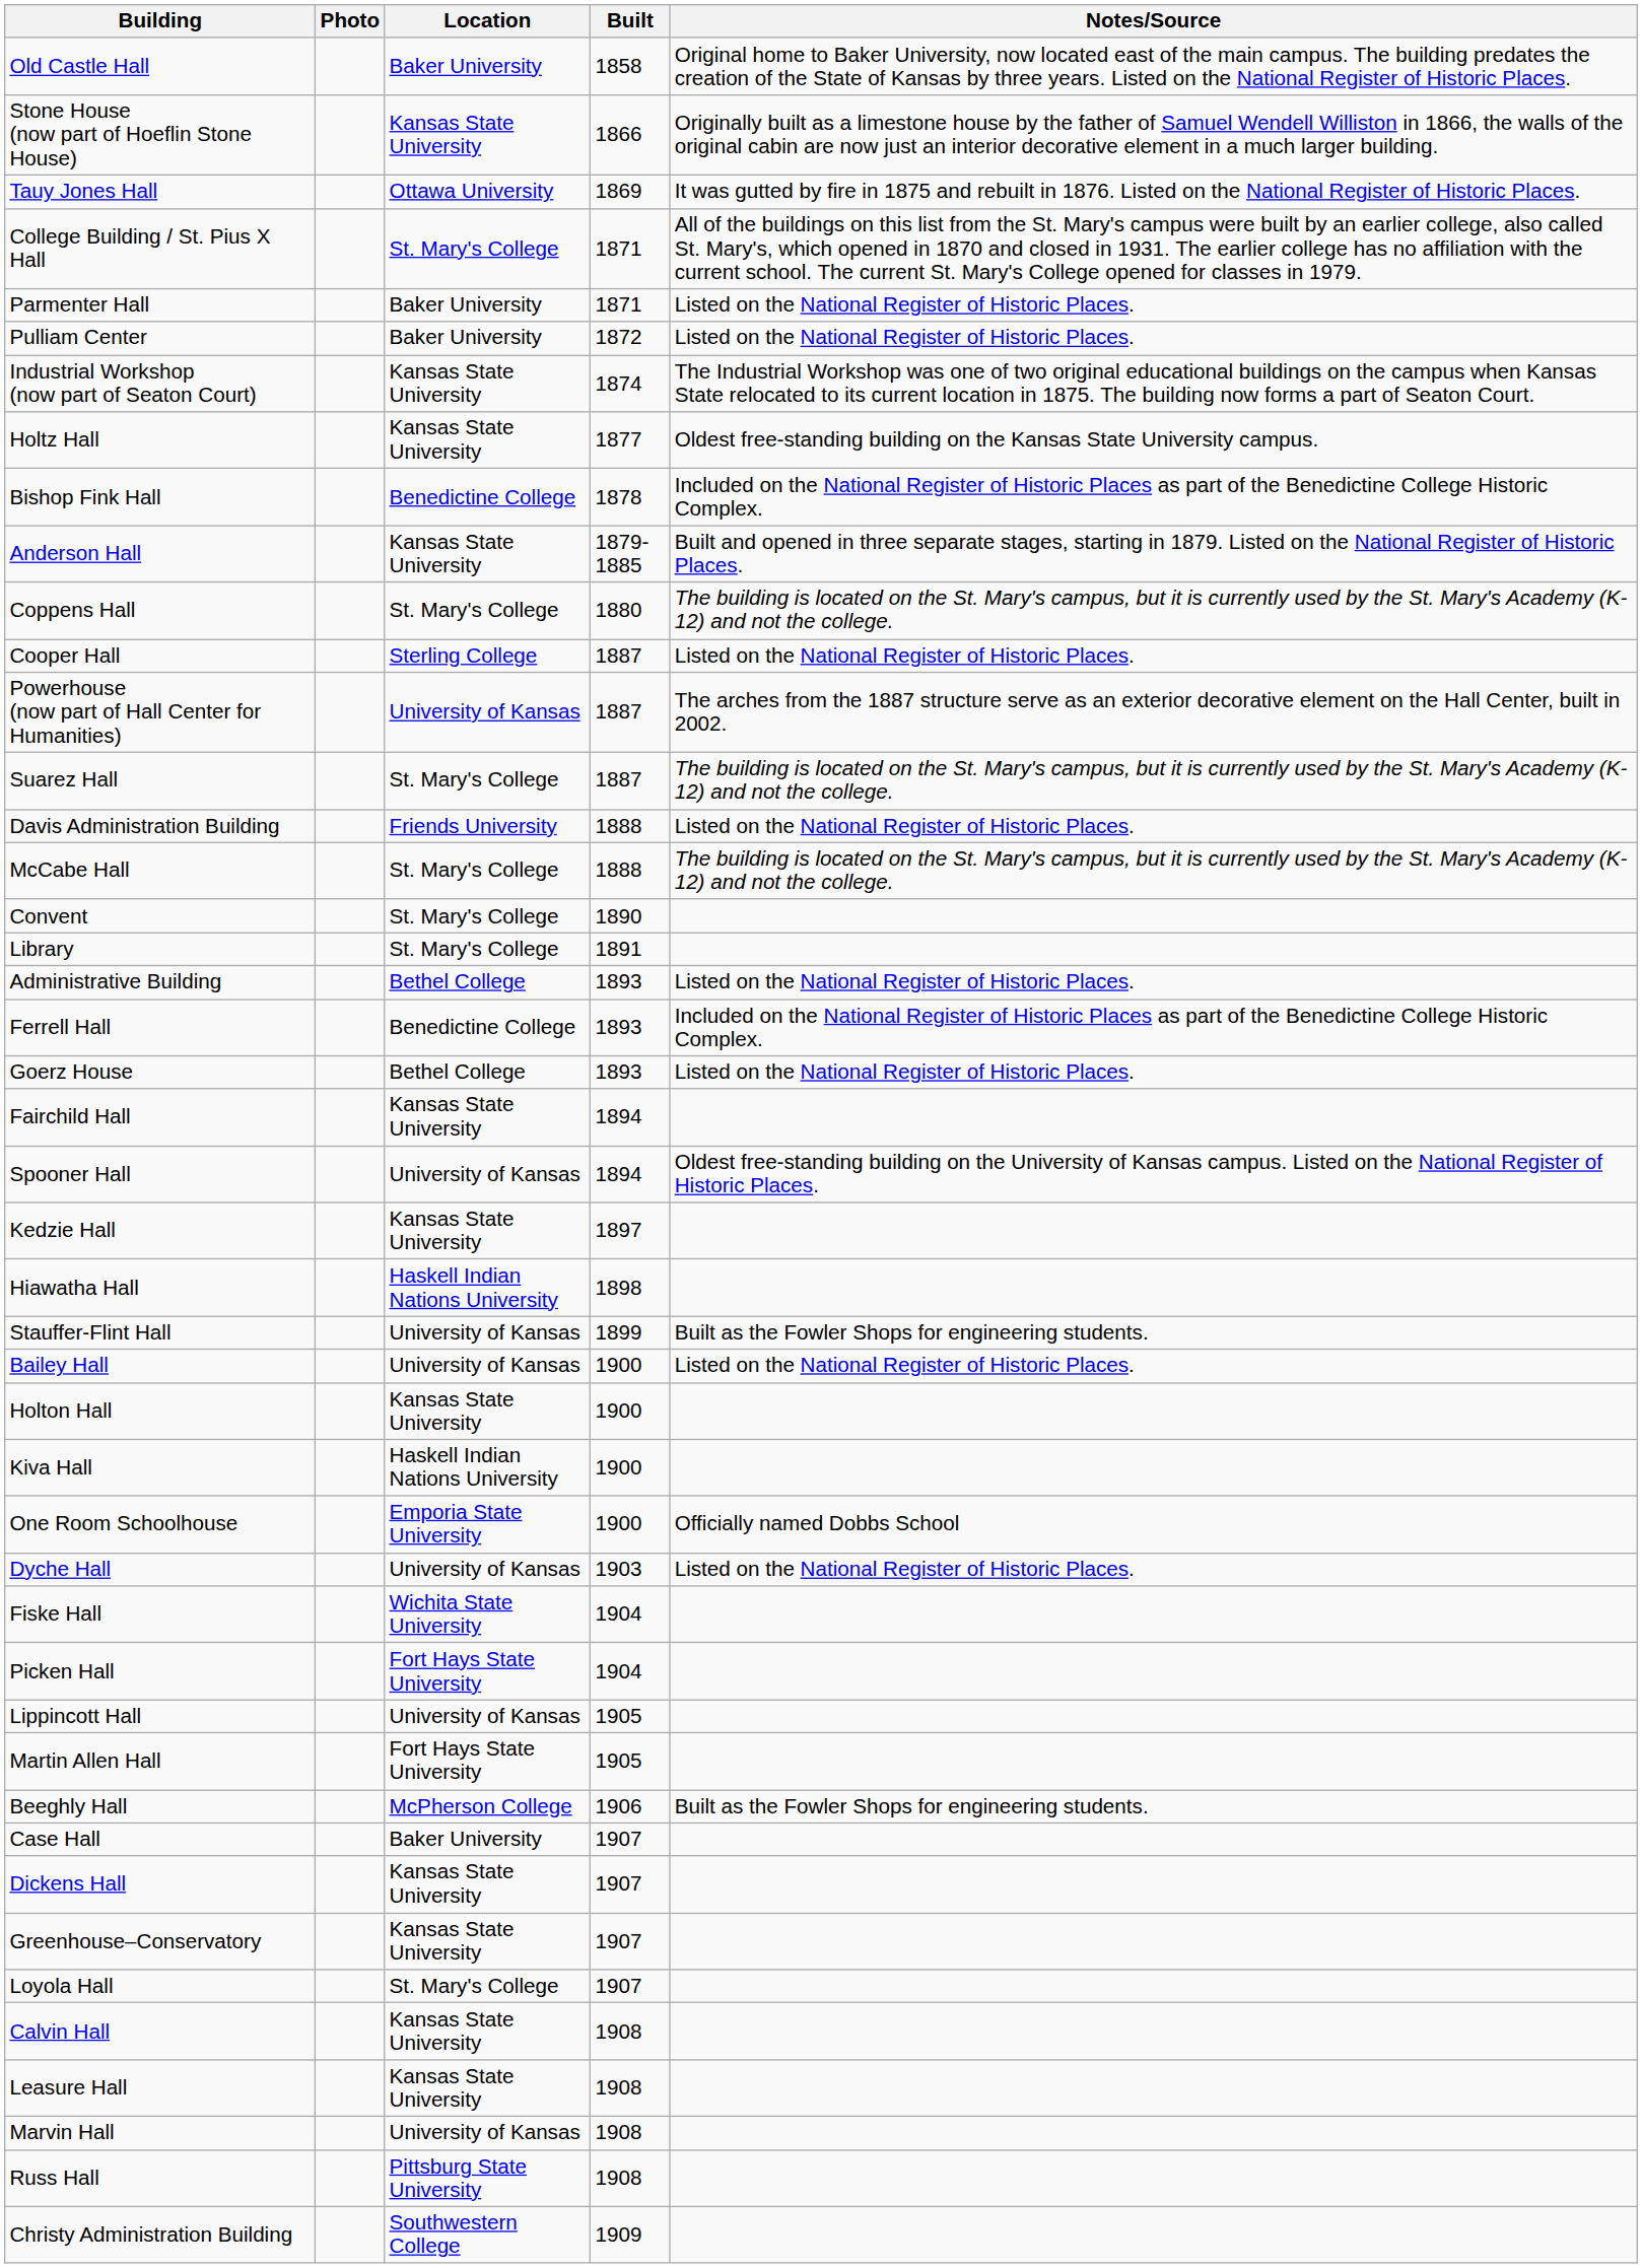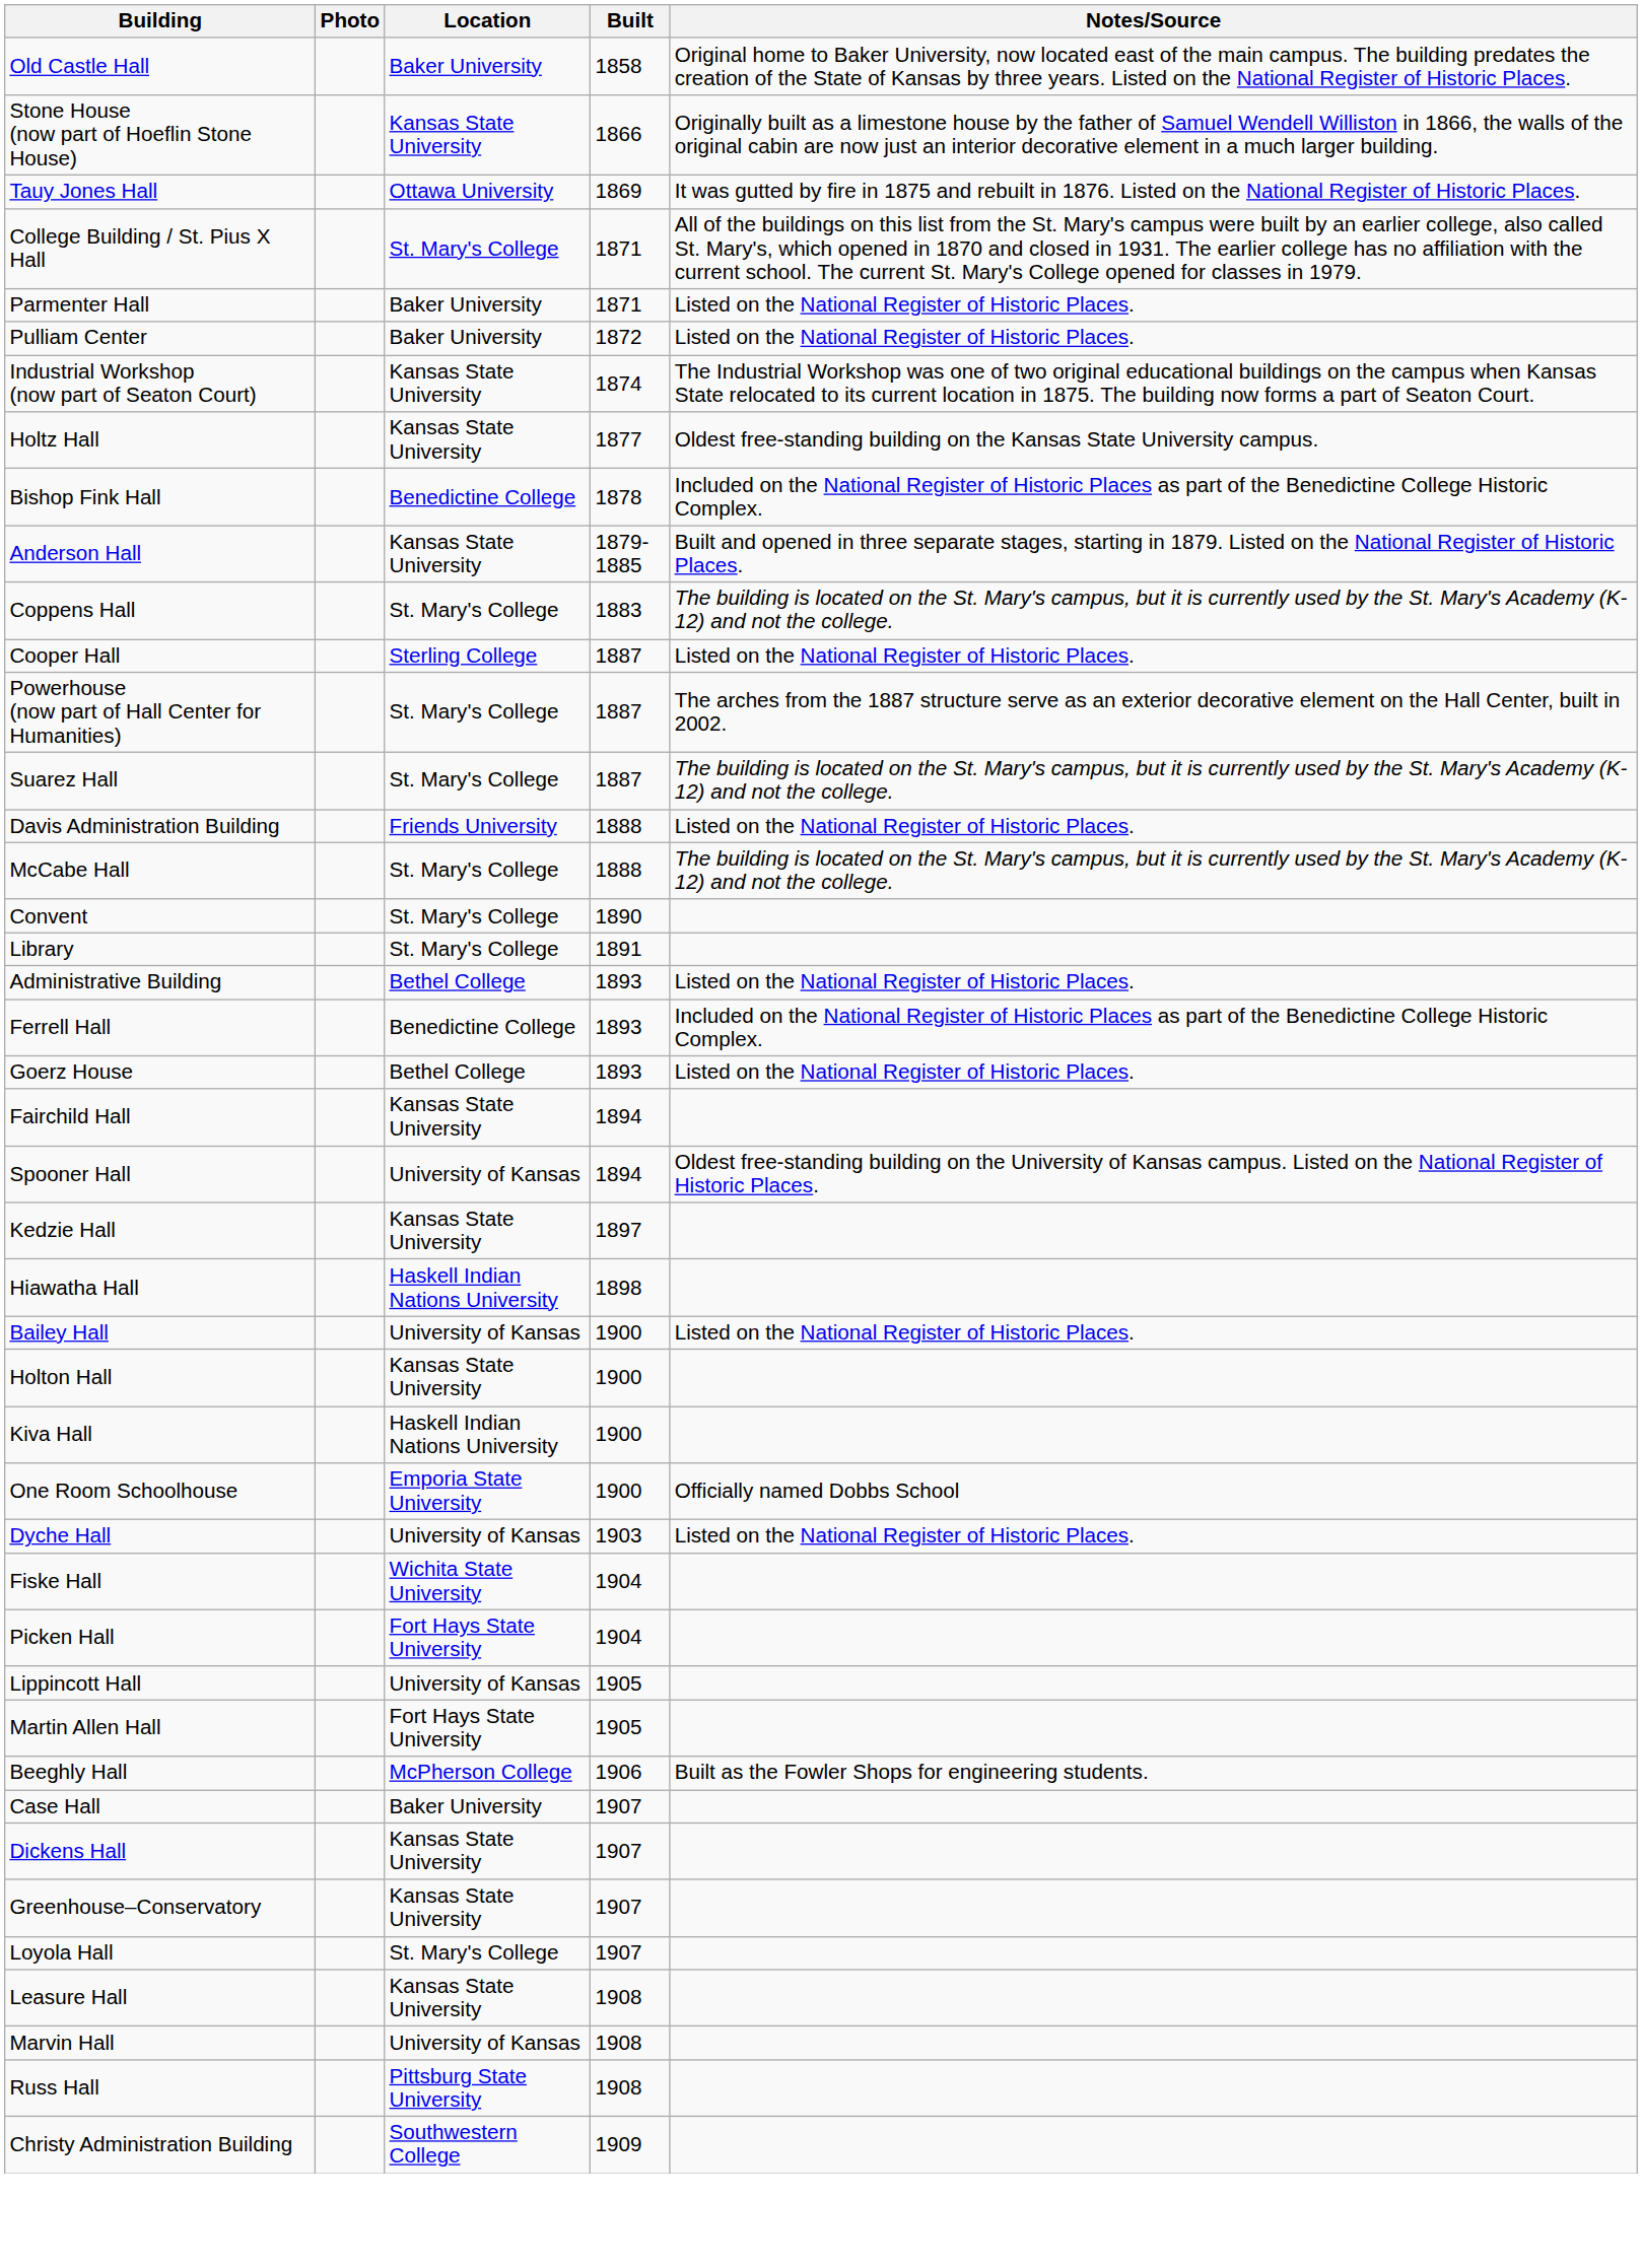Coppens Hall | Built: 1880 -> 1883
Powerhouse (now part of Hall Center for Humanities) | Location: University of Kansas -> St. Mary's College
- row: Stauffer-Flint Hall | University of Kansas | 1899 | Built as the Fowler Shops for engineering students.
- row: Calvin Hall | Kansas State University | 1908
